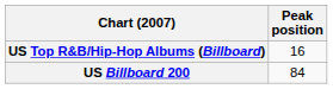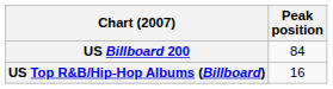rows swapped: US Billboard 200 <-> US Top R&B/Hip-Hop Albums (Billboard)
